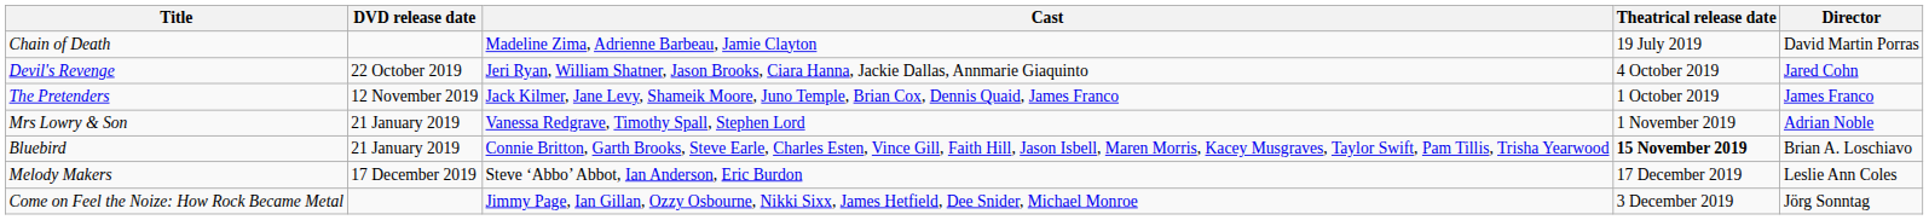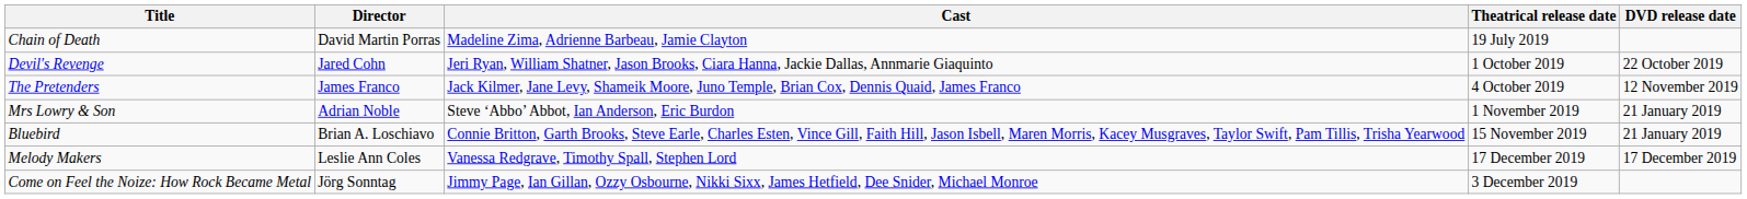columns swapped: Director <-> DVD release date
Devil's Revenge | Theatrical release date: 4 October 2019 -> 1 October 2019
The Pretenders | Theatrical release date: 1 October 2019 -> 4 October 2019
Mrs Lowry & Son | Cast: Vanessa Redgrave, Timothy Spall, Stephen Lord -> Steve ‘Abbo’ Abbot, Ian Anderson, Eric Burdon
Bluebird | Theatrical release date: bold -> normal
Melody Makers | Cast: Steve ‘Abbo’ Abbot, Ian Anderson, Eric Burdon -> Vanessa Redgrave, Timothy Spall, Stephen Lord
